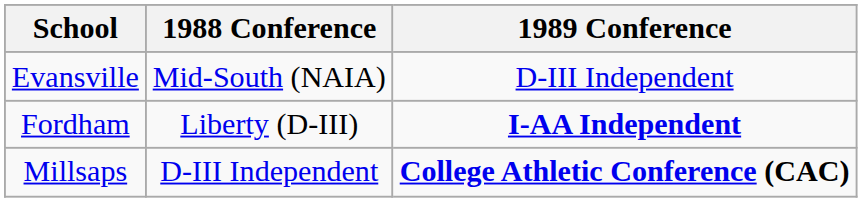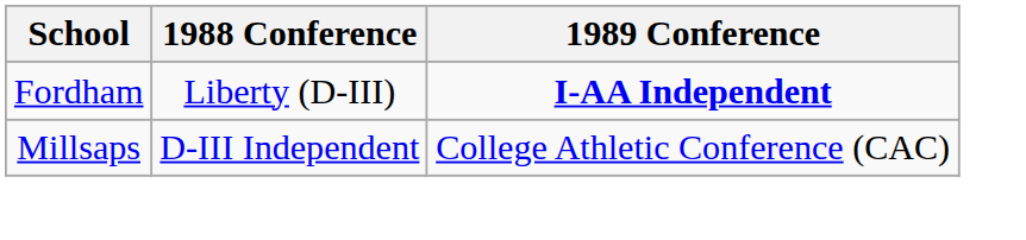- row: Evansville | Mid-South (NAIA) | D-III Independent
Millsaps | 1989 Conference: bold -> normal
